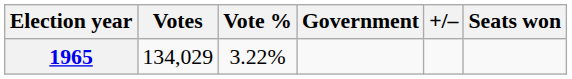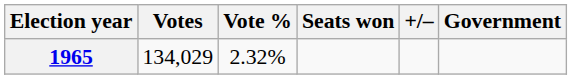columns swapped: Seats won <-> Government
1965 | Vote %: 3.22% -> 2.32%
